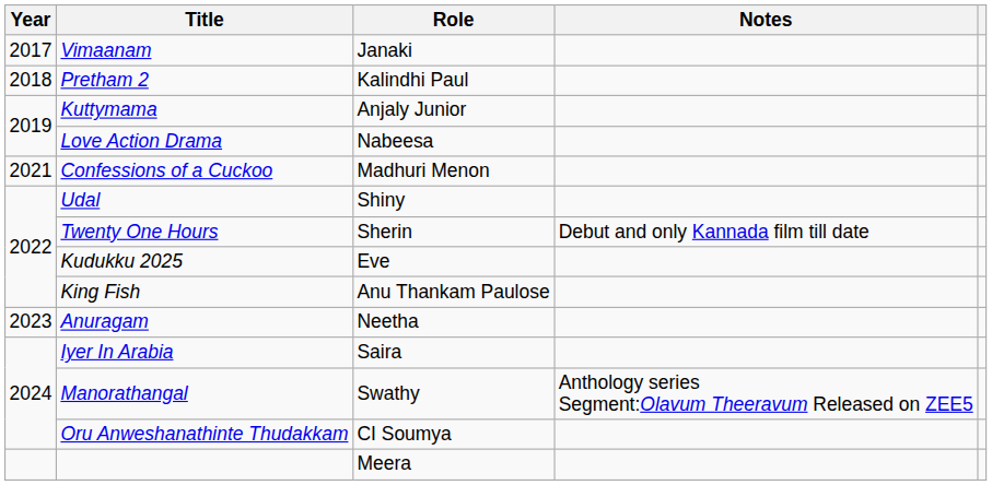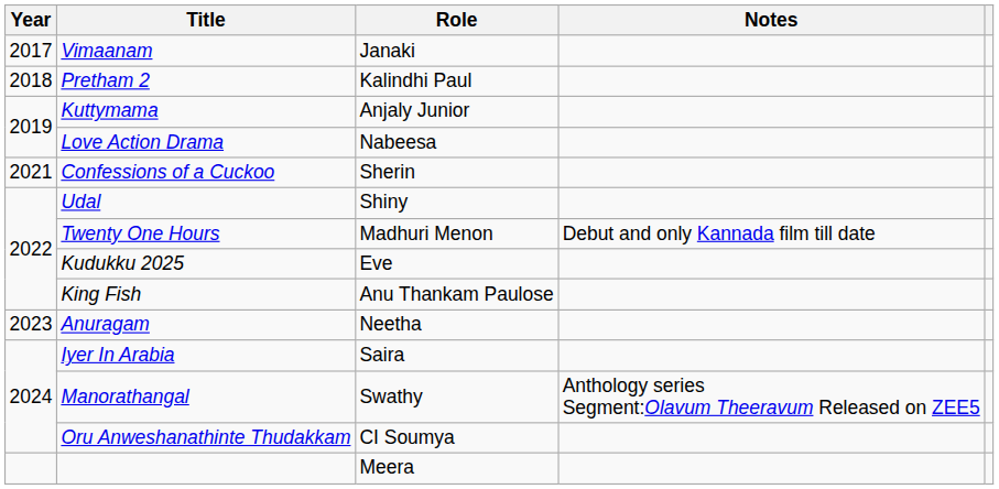Confessions of a Cuckoo | Role: Madhuri Menon -> Sherin
Twenty One Hours | Role: Sherin -> Madhuri Menon
